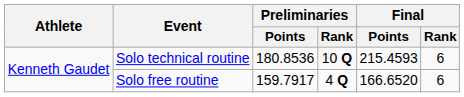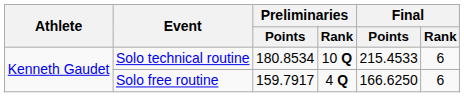Solo technical routine | Preliminaries / Points: 180.8536 -> 180.8534
Solo technical routine | Final / Points: 215.4593 -> 215.4533
Solo free routine | Final / Points: 166.6520 -> 166.6250
